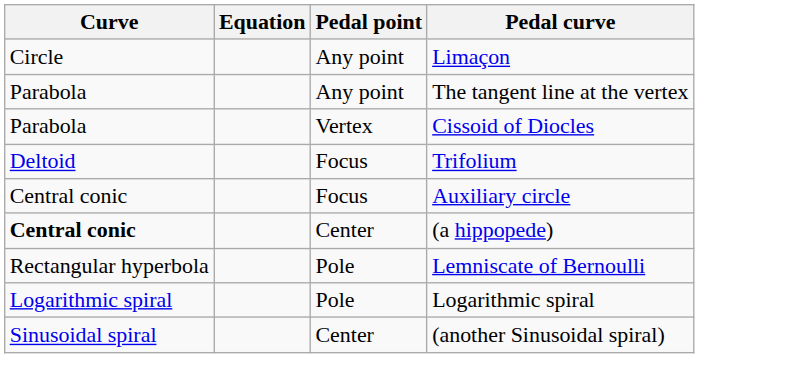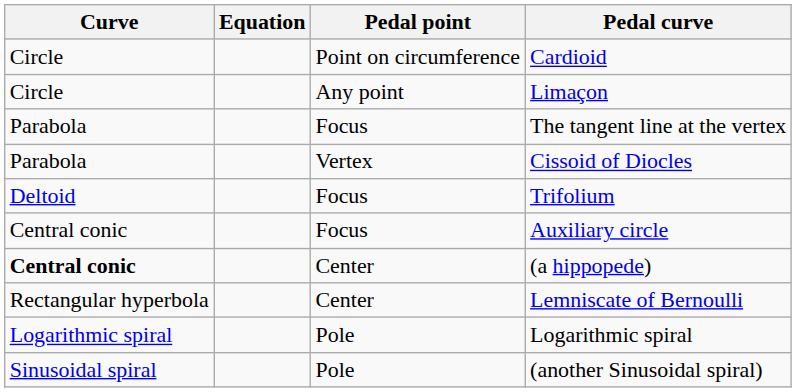+ row: Circle | Point on circumference | Cardioid
The tangent line at the vertex | Pedal point: Any point -> Focus
Lemniscate of Bernoulli | Pedal point: Pole -> Center
(another Sinusoidal spiral) | Pedal point: Center -> Pole
